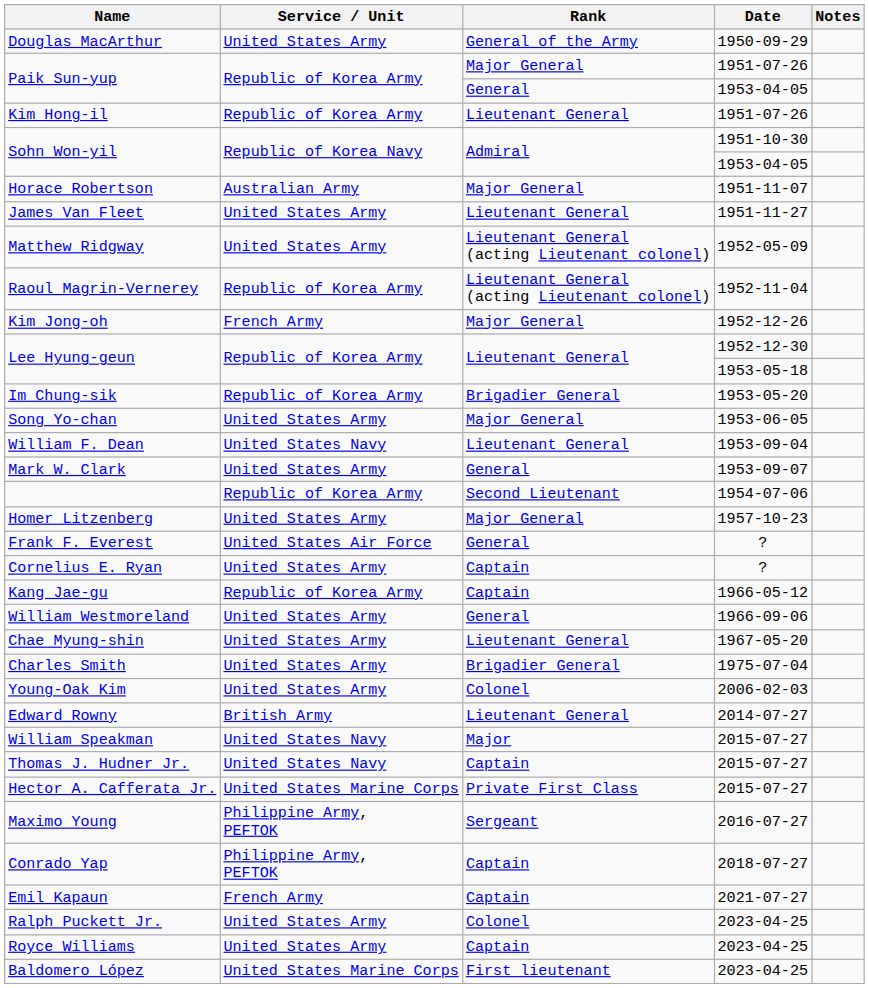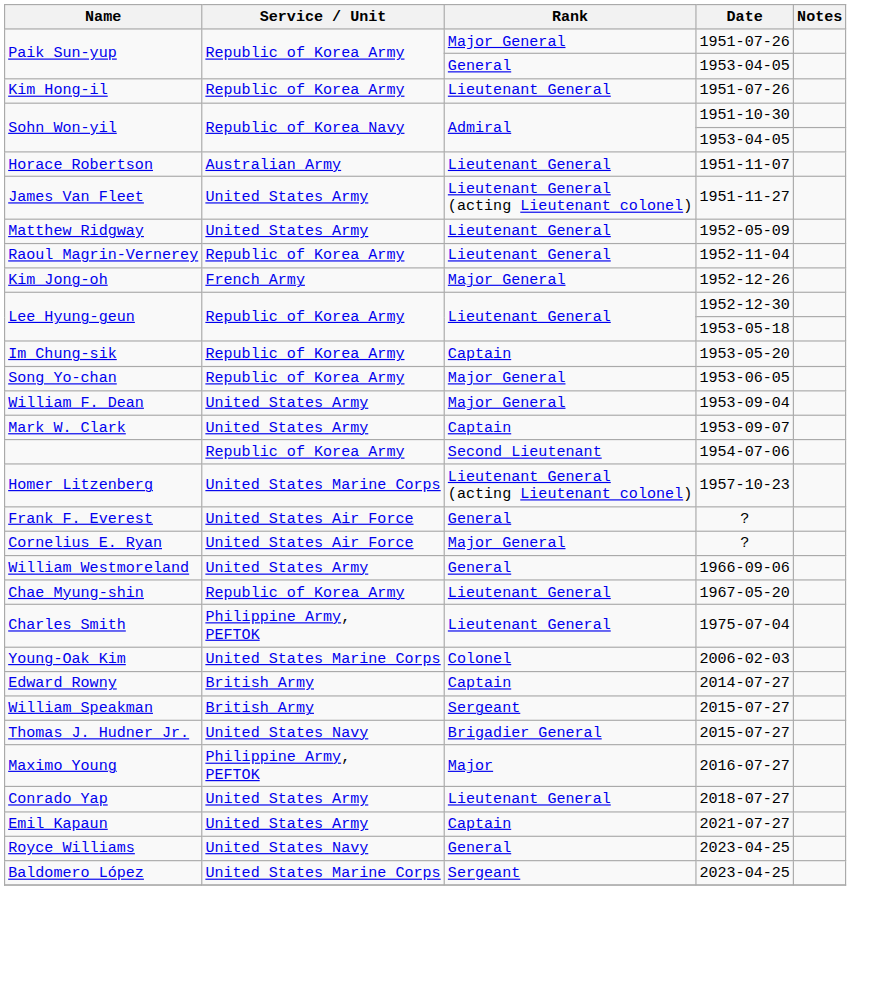- row: Douglas MacArthur | United States Army | General of the Army | 1950-09-29
Horace Robertson | Rank: Major General -> Lieutenant General
James Van Fleet | Rank: Lieutenant General -> Lieutenant General (acting Lieutenant colonel)
Matthew Ridgway | Rank: Lieutenant General (acting Lieutenant colonel) -> Lieutenant General
Raoul Magrin-Vernerey | Rank: Lieutenant General (acting Lieutenant colonel) -> Lieutenant General
Im Chung-sik | Rank: Brigadier General -> Captain
Song Yo-chan | Service / Unit: United States Army -> Republic of Korea Army
William F. Dean | Service / Unit: United States Navy -> United States Army
William F. Dean | Rank: Lieutenant General -> Major General
Mark W. Clark | Rank: General -> Captain
Homer Litzenberg | Service / Unit: United States Army -> United States Marine Corps
Homer Litzenberg | Rank: Major General -> Lieutenant General (acting Lieutenant colonel)
Cornelius E. Ryan | Service / Unit: United States Army -> United States Air Force
Cornelius E. Ryan | Rank: Captain -> Major General
- row: Kang Jae-gu | Republic of Korea Army | Captain | 1966-05-12
Chae Myung-shin | Service / Unit: United States Army -> Republic of Korea Army
Charles Smith | Service / Unit: United States Army -> Philippine Army, PEFTOK
Charles Smith | Rank: Brigadier General -> Lieutenant General
Young-Oak Kim | Service / Unit: United States Army -> United States Marine Corps
Edward Rowny | Rank: Lieutenant General -> Captain
William Speakman | Service / Unit: United States Navy -> British Army
William Speakman | Rank: Major -> Sergeant
Thomas J. Hudner Jr. | Rank: Captain -> Brigadier General
- row: Hector A. Cafferata Jr. | United States Marine Corps | Private First Class | 2015-07-27
Maximo Young | Rank: Sergeant -> Major
Conrado Yap | Service / Unit: Philippine Army, PEFTOK -> United States Army
Conrado Yap | Rank: Captain -> Lieutenant General
Emil Kapaun | Service / Unit: French Army -> United States Army
- row: Ralph Puckett Jr. | United States Army | Colonel | 2023-04-25
Royce Williams | Service / Unit: United States Army -> United States Navy
Royce Williams | Rank: Captain -> General
Baldomero López | Rank: First lieutenant -> Sergeant
